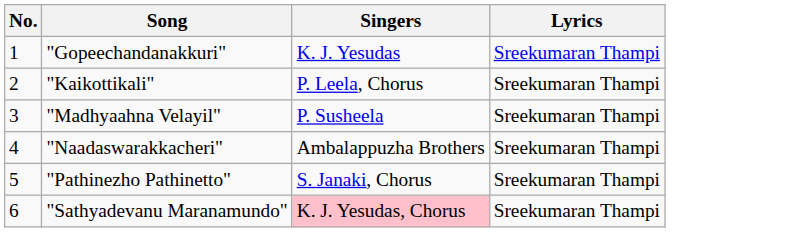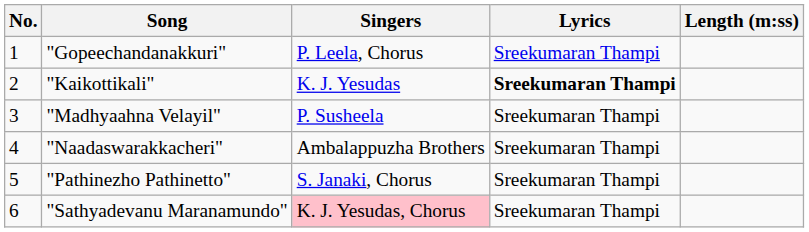+ column: Length (m:ss)
"Gopeechandanakkuri" | Singers: K. J. Yesudas -> P. Leela, Chorus
"Kaikottikali" | Singers: P. Leela, Chorus -> K. J. Yesudas
"Kaikottikali" | Lyrics: normal -> bold
